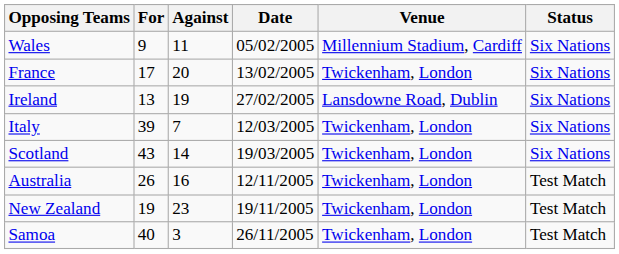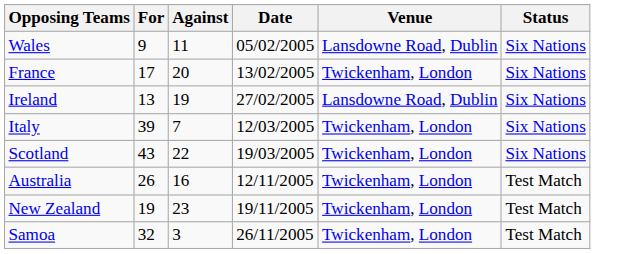Wales | Venue: Millennium Stadium, Cardiff -> Lansdowne Road, Dublin
Scotland | Against: 14 -> 22
Samoa | For: 40 -> 32
